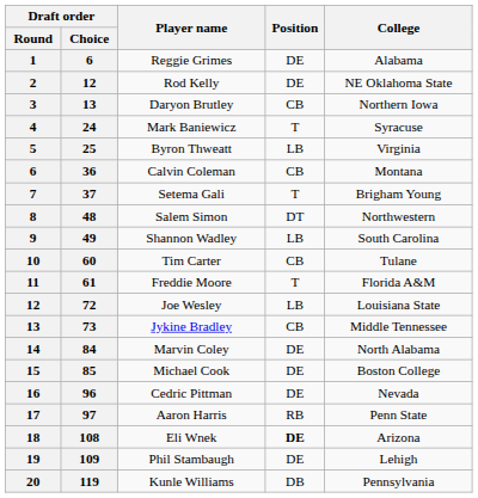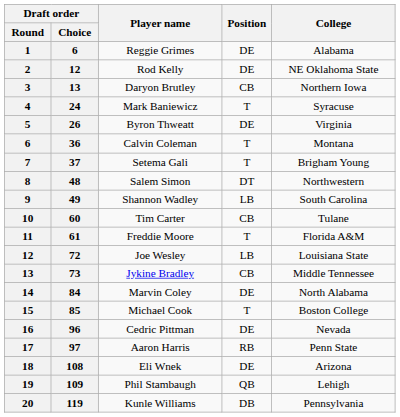Byron Thweatt | Draft order / Choice: 25 -> 26
Byron Thweatt | Position: LB -> DE
Calvin Coleman | Position: CB -> T
Michael Cook | Position: DE -> T
Eli Wnek | Position: bold -> normal
Phil Stambaugh | Position: DE -> QB
